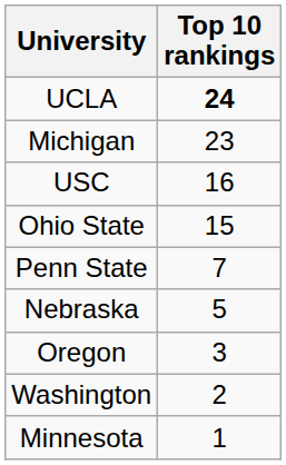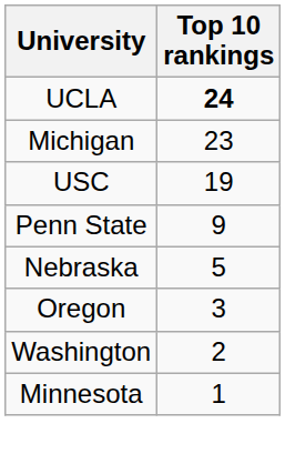USC | Top 10 rankings: 16 -> 19
- row: Ohio State | 15
Penn State | Top 10 rankings: 7 -> 9
